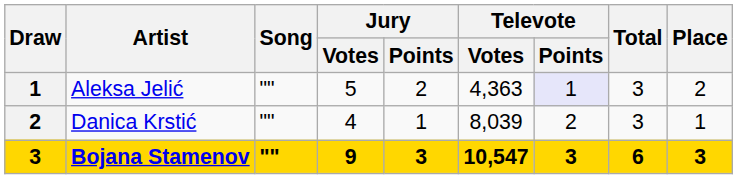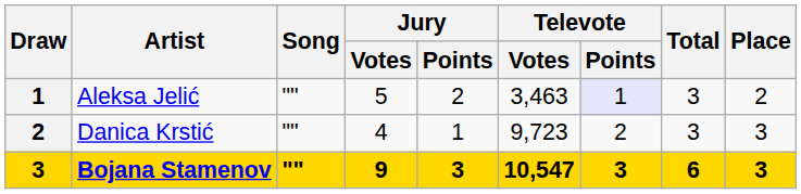Aleksa Jelić | Televote / Votes: 4,363 -> 3,463
Danica Krstić | Televote / Votes: 8,039 -> 9,723
Danica Krstić | Place: 1 -> 3
